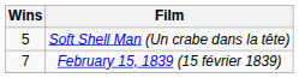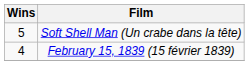February 15, 1839 (15 février 1839) | Wins: 7 -> 4
